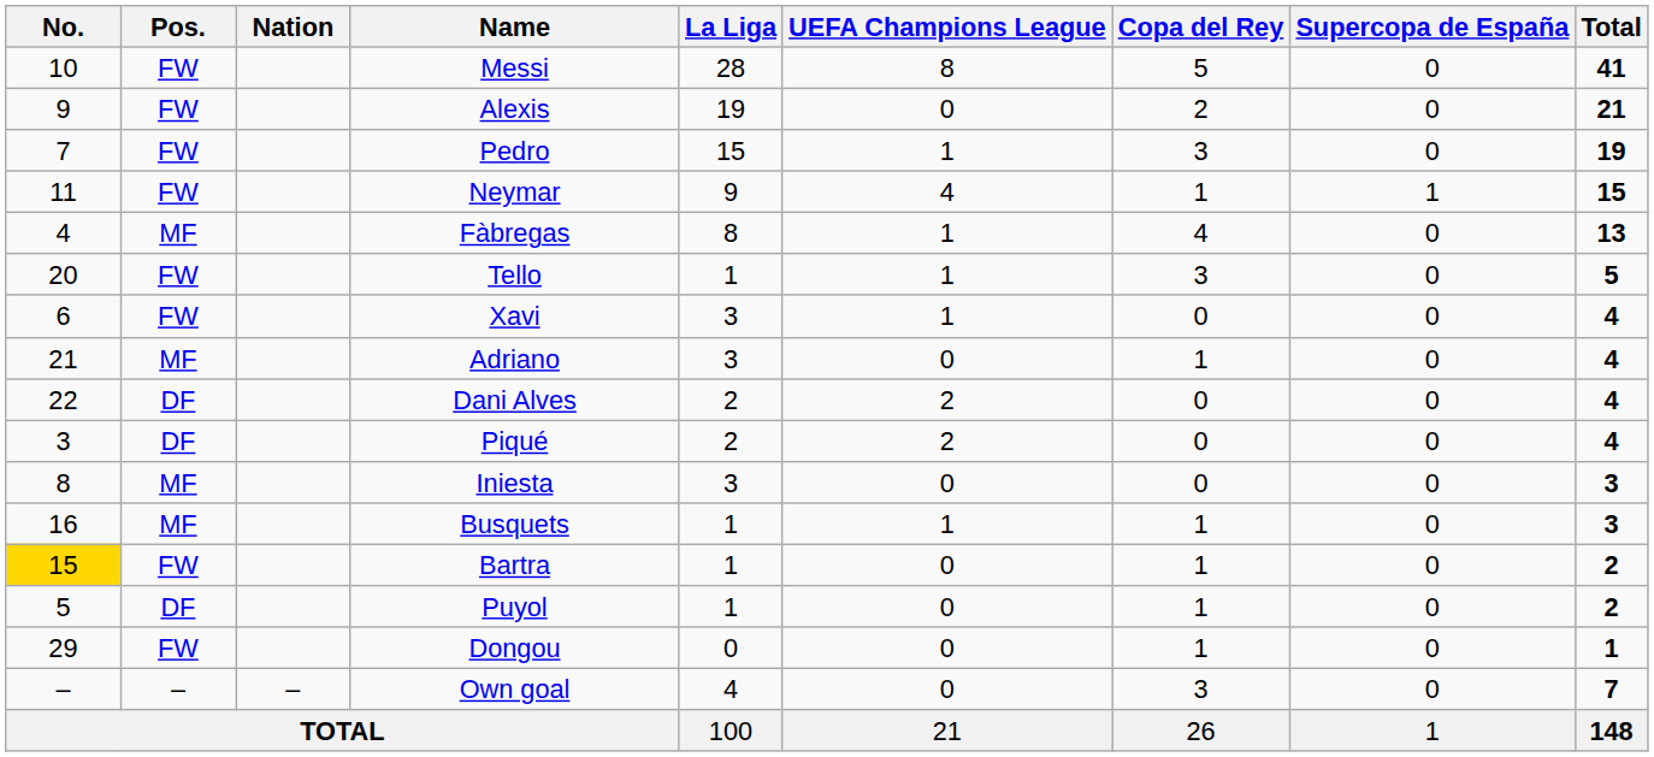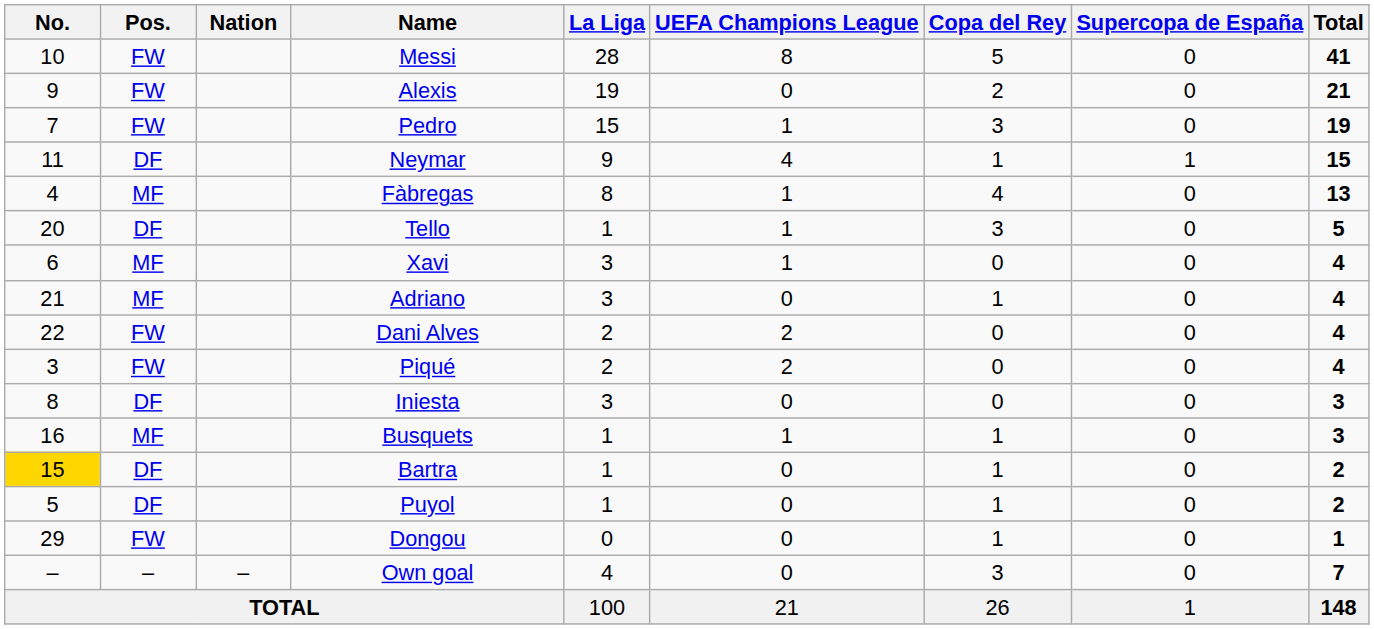Neymar | Pos.: FW -> DF
Tello | Pos.: FW -> DF
Xavi | Pos.: FW -> MF
Dani Alves | Pos.: DF -> FW
Piqué | Pos.: DF -> FW
Iniesta | Pos.: MF -> DF
Bartra | Pos.: FW -> DF
